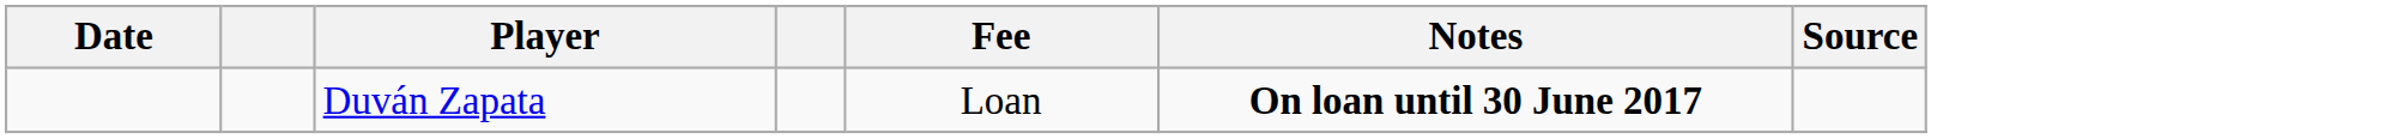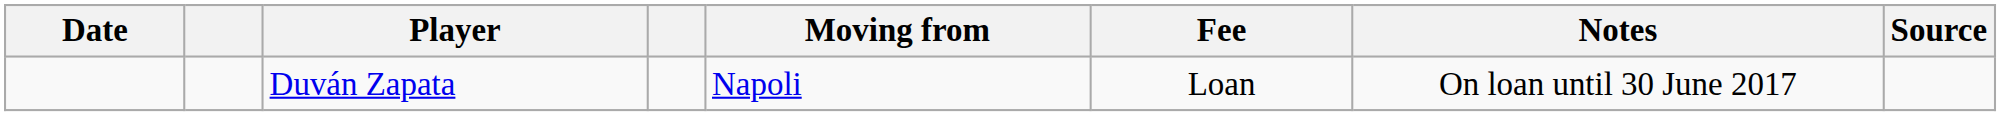+ column: Moving from | Napoli
Duván Zapata | Notes: bold -> normal
